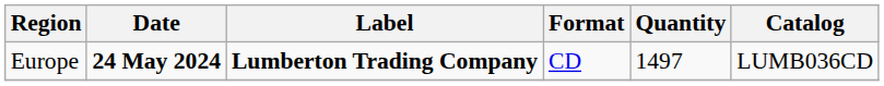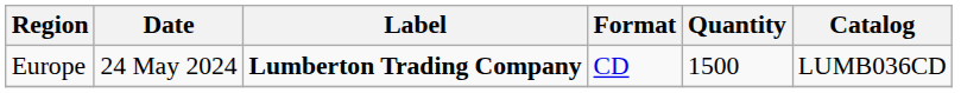Europe | Date: bold -> normal
Europe | Quantity: 1497 -> 1500
